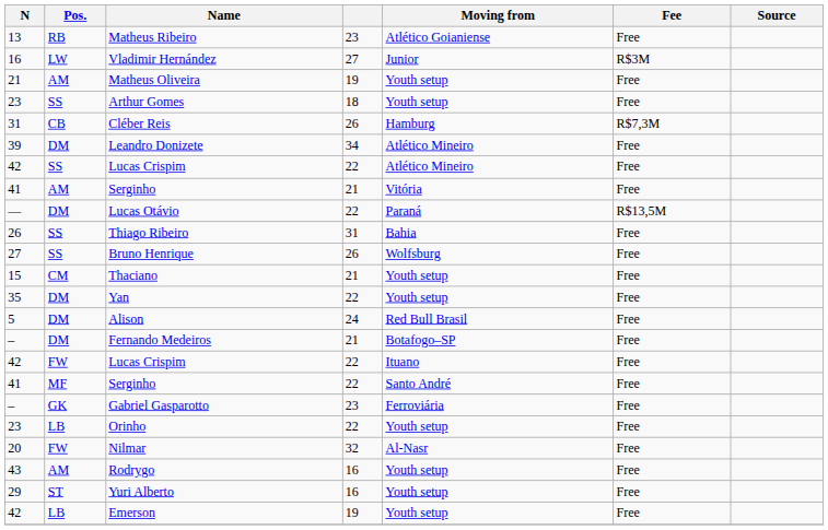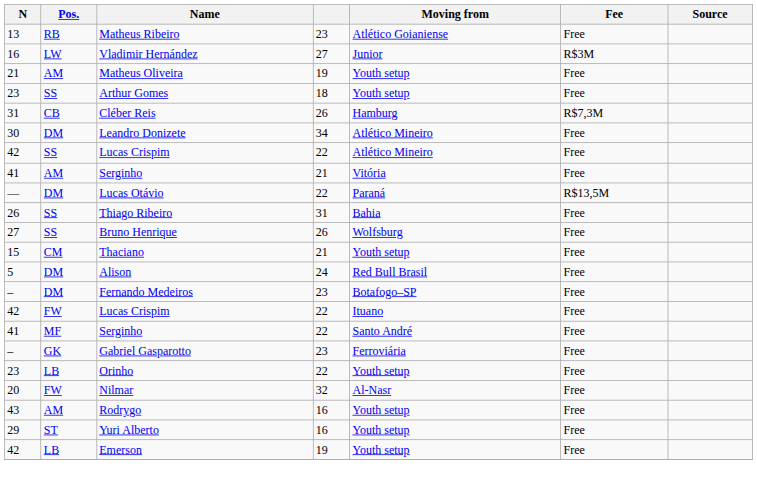Leandro Donizete | N: 39 -> 30
- row: 35 | DM | Yan | 22 | Youth setup | Free
Fernando Medeiros | column 4: 21 -> 23
